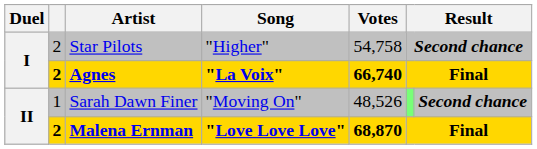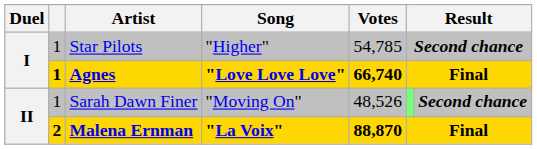Star Pilots | column 2: 2 -> 1
Star Pilots | Votes: 54,758 -> 54,785
Agnes | column 2: 2 -> 1
Agnes | Song: "La Voix" -> "Love Love Love"
Malena Ernman | Song: "Love Love Love" -> "La Voix"
Malena Ernman | Votes: 68,870 -> 88,870
